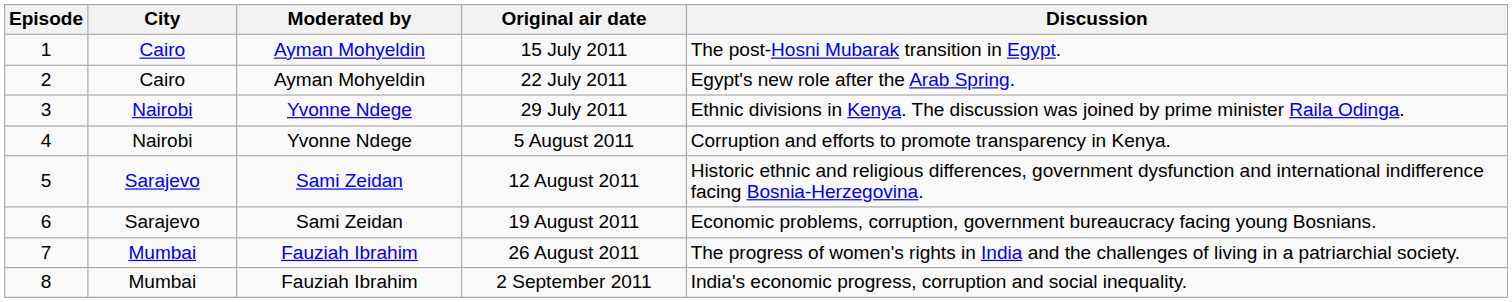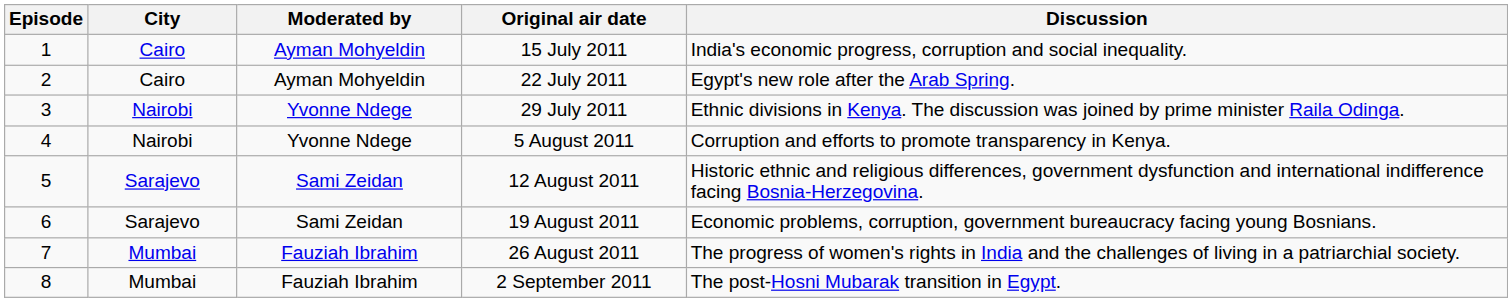15 July 2011 | Discussion: The post-Hosni Mubarak transition in Egypt. -> India's economic progress, corruption and social inequality.
2 September 2011 | Discussion: India's economic progress, corruption and social inequality. -> The post-Hosni Mubarak transition in Egypt.
